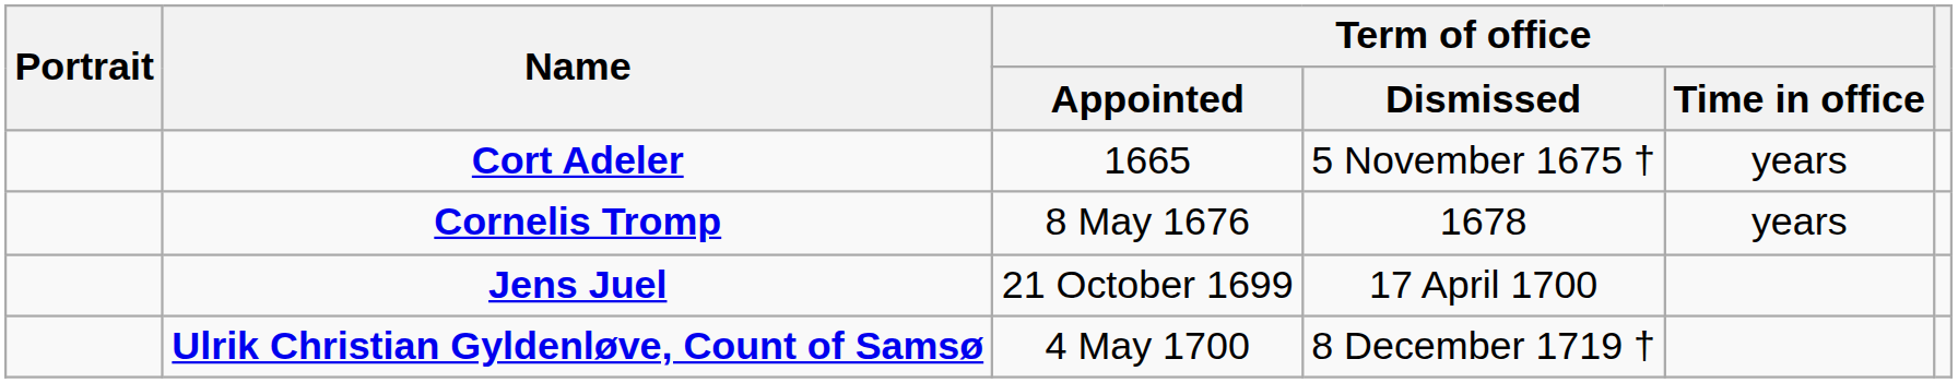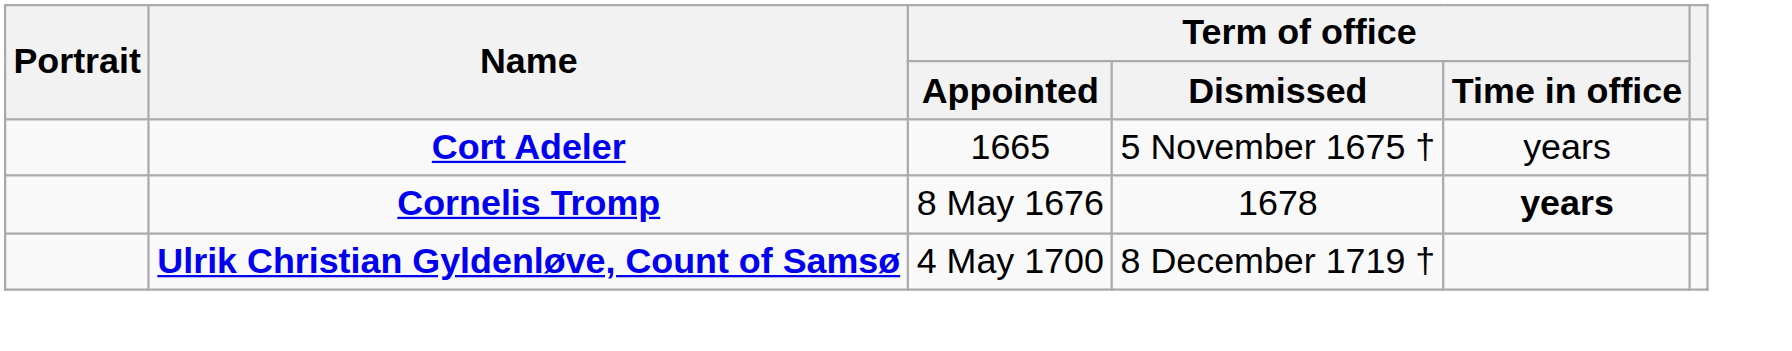Cornelis Tromp | Term of office / Time in office: normal -> bold
- row: Jens Juel | 21 October 1699 | 17 April 1700
